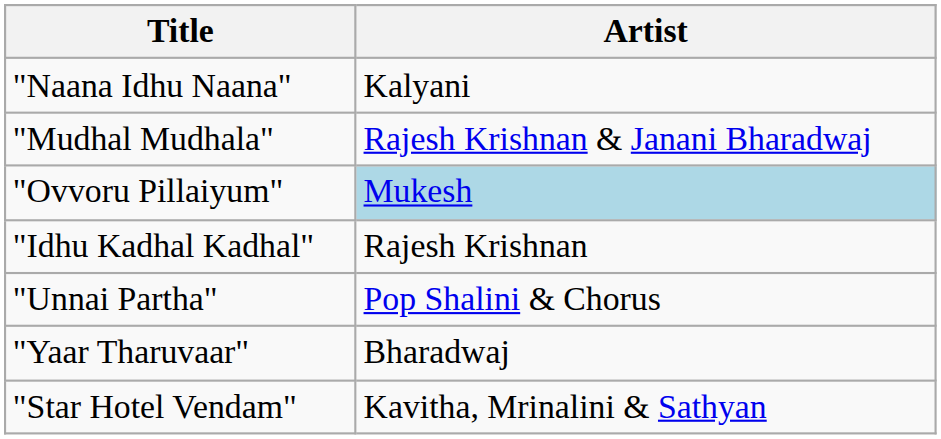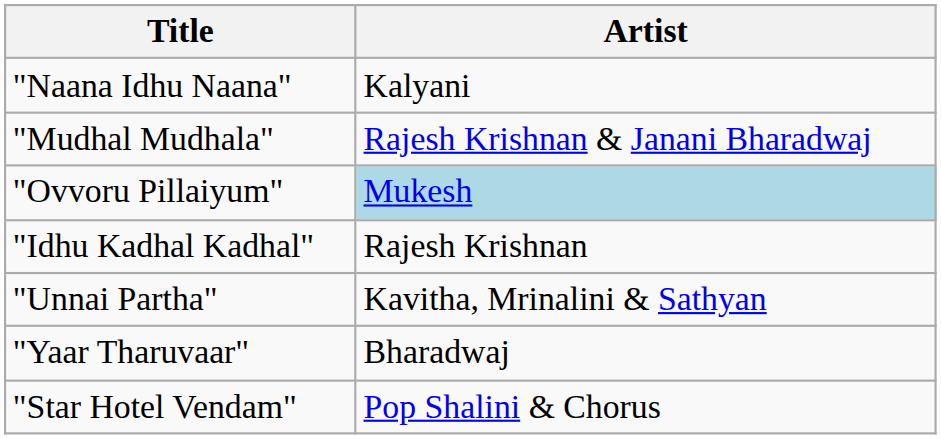"Unnai Partha" | Artist: Pop Shalini & Chorus -> Kavitha, Mrinalini & Sathyan
"Star Hotel Vendam" | Artist: Kavitha, Mrinalini & Sathyan -> Pop Shalini & Chorus
